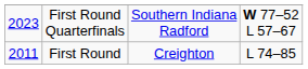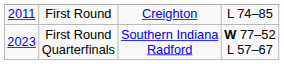rows swapped: First Round <-> First Round Quarterfinals
